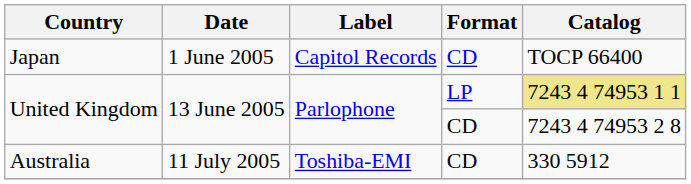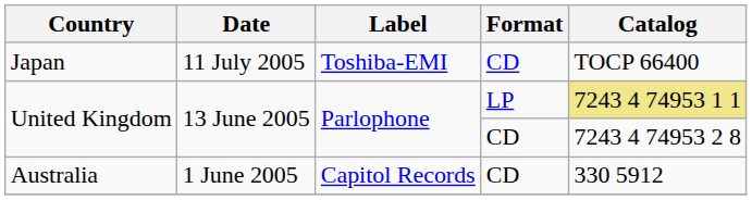Japan | Date: 1 June 2005 -> 11 July 2005
Japan | Label: Capitol Records -> Toshiba-EMI
Australia | Date: 11 July 2005 -> 1 June 2005
Australia | Label: Toshiba-EMI -> Capitol Records
